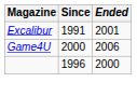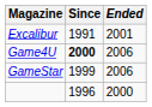Game4U | Since: normal -> bold
+ row: GameStar | 1999 | 2006
